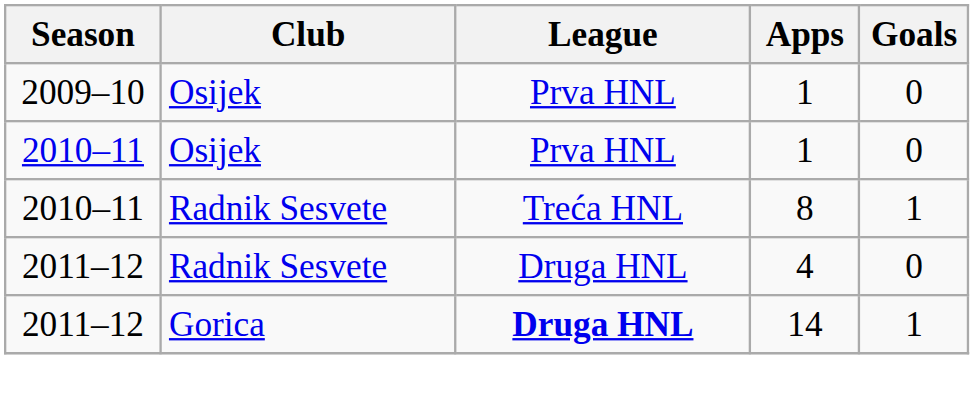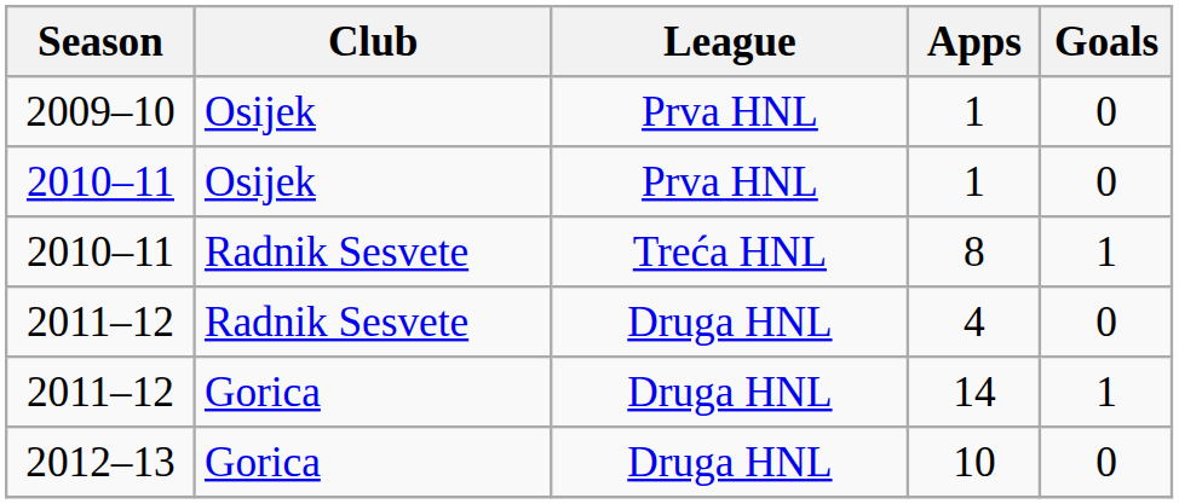14 | League: bold -> normal
+ row: 2012–13 | Gorica | Druga HNL | 10 | 0
